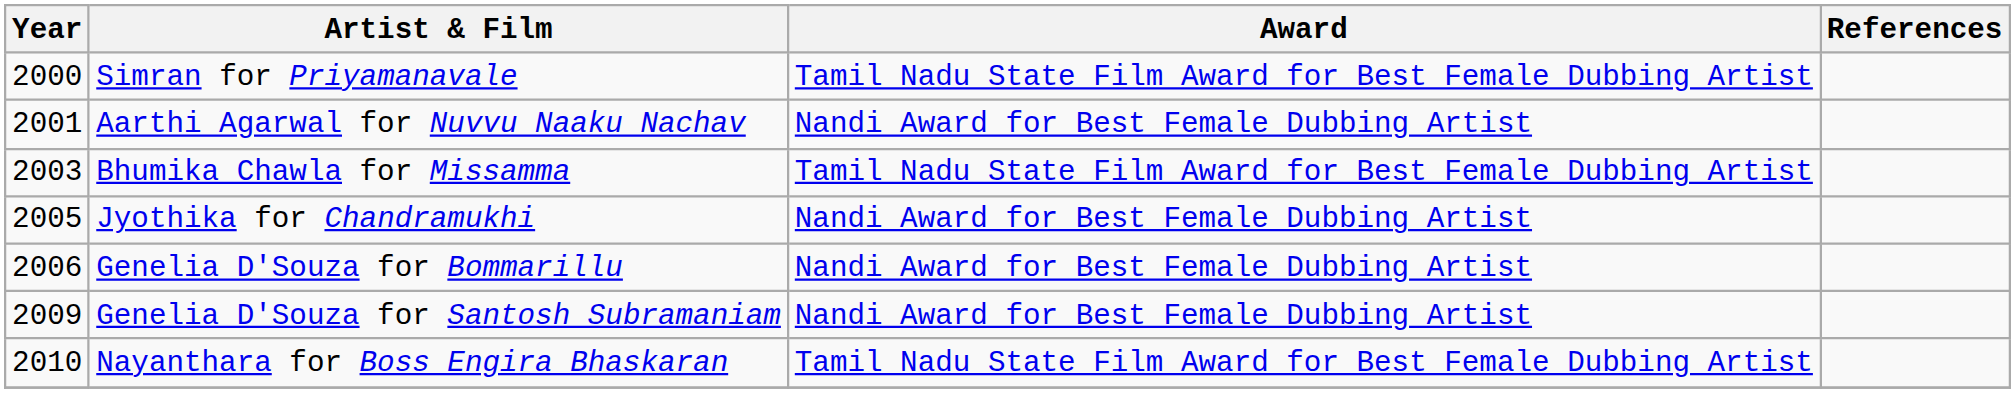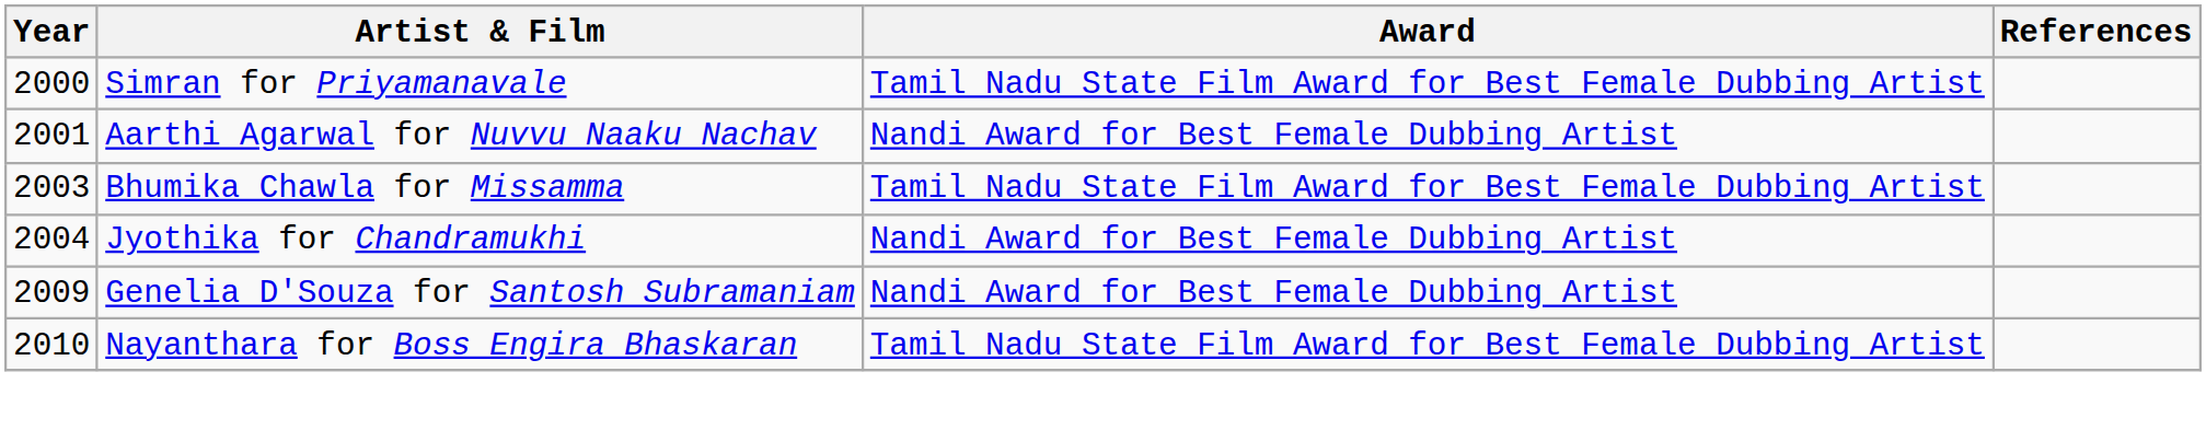Jyothika for Chandramukhi | Year: 2005 -> 2004
- row: 2006 | Genelia D'Souza for Bommarillu | Nandi Award for Best Female Dubbing Artist
